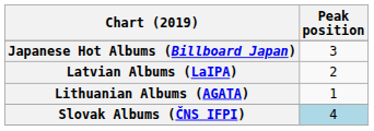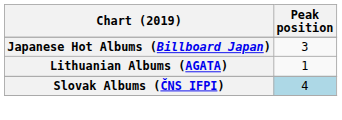- row: Latvian Albums (LaIPA) | 2
